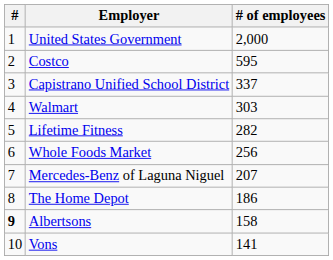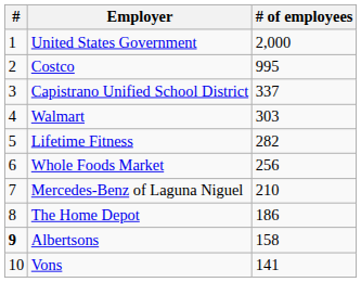Costco | # of employees: 595 -> 995
Mercedes-Benz of Laguna Niguel | # of employees: 207 -> 210
